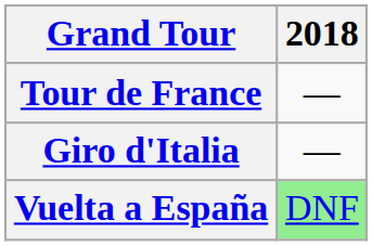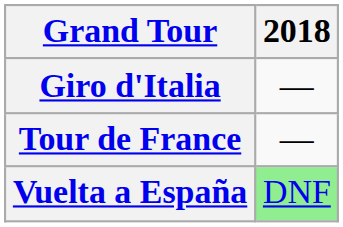rows swapped: Giro d'Italia <-> Tour de France
